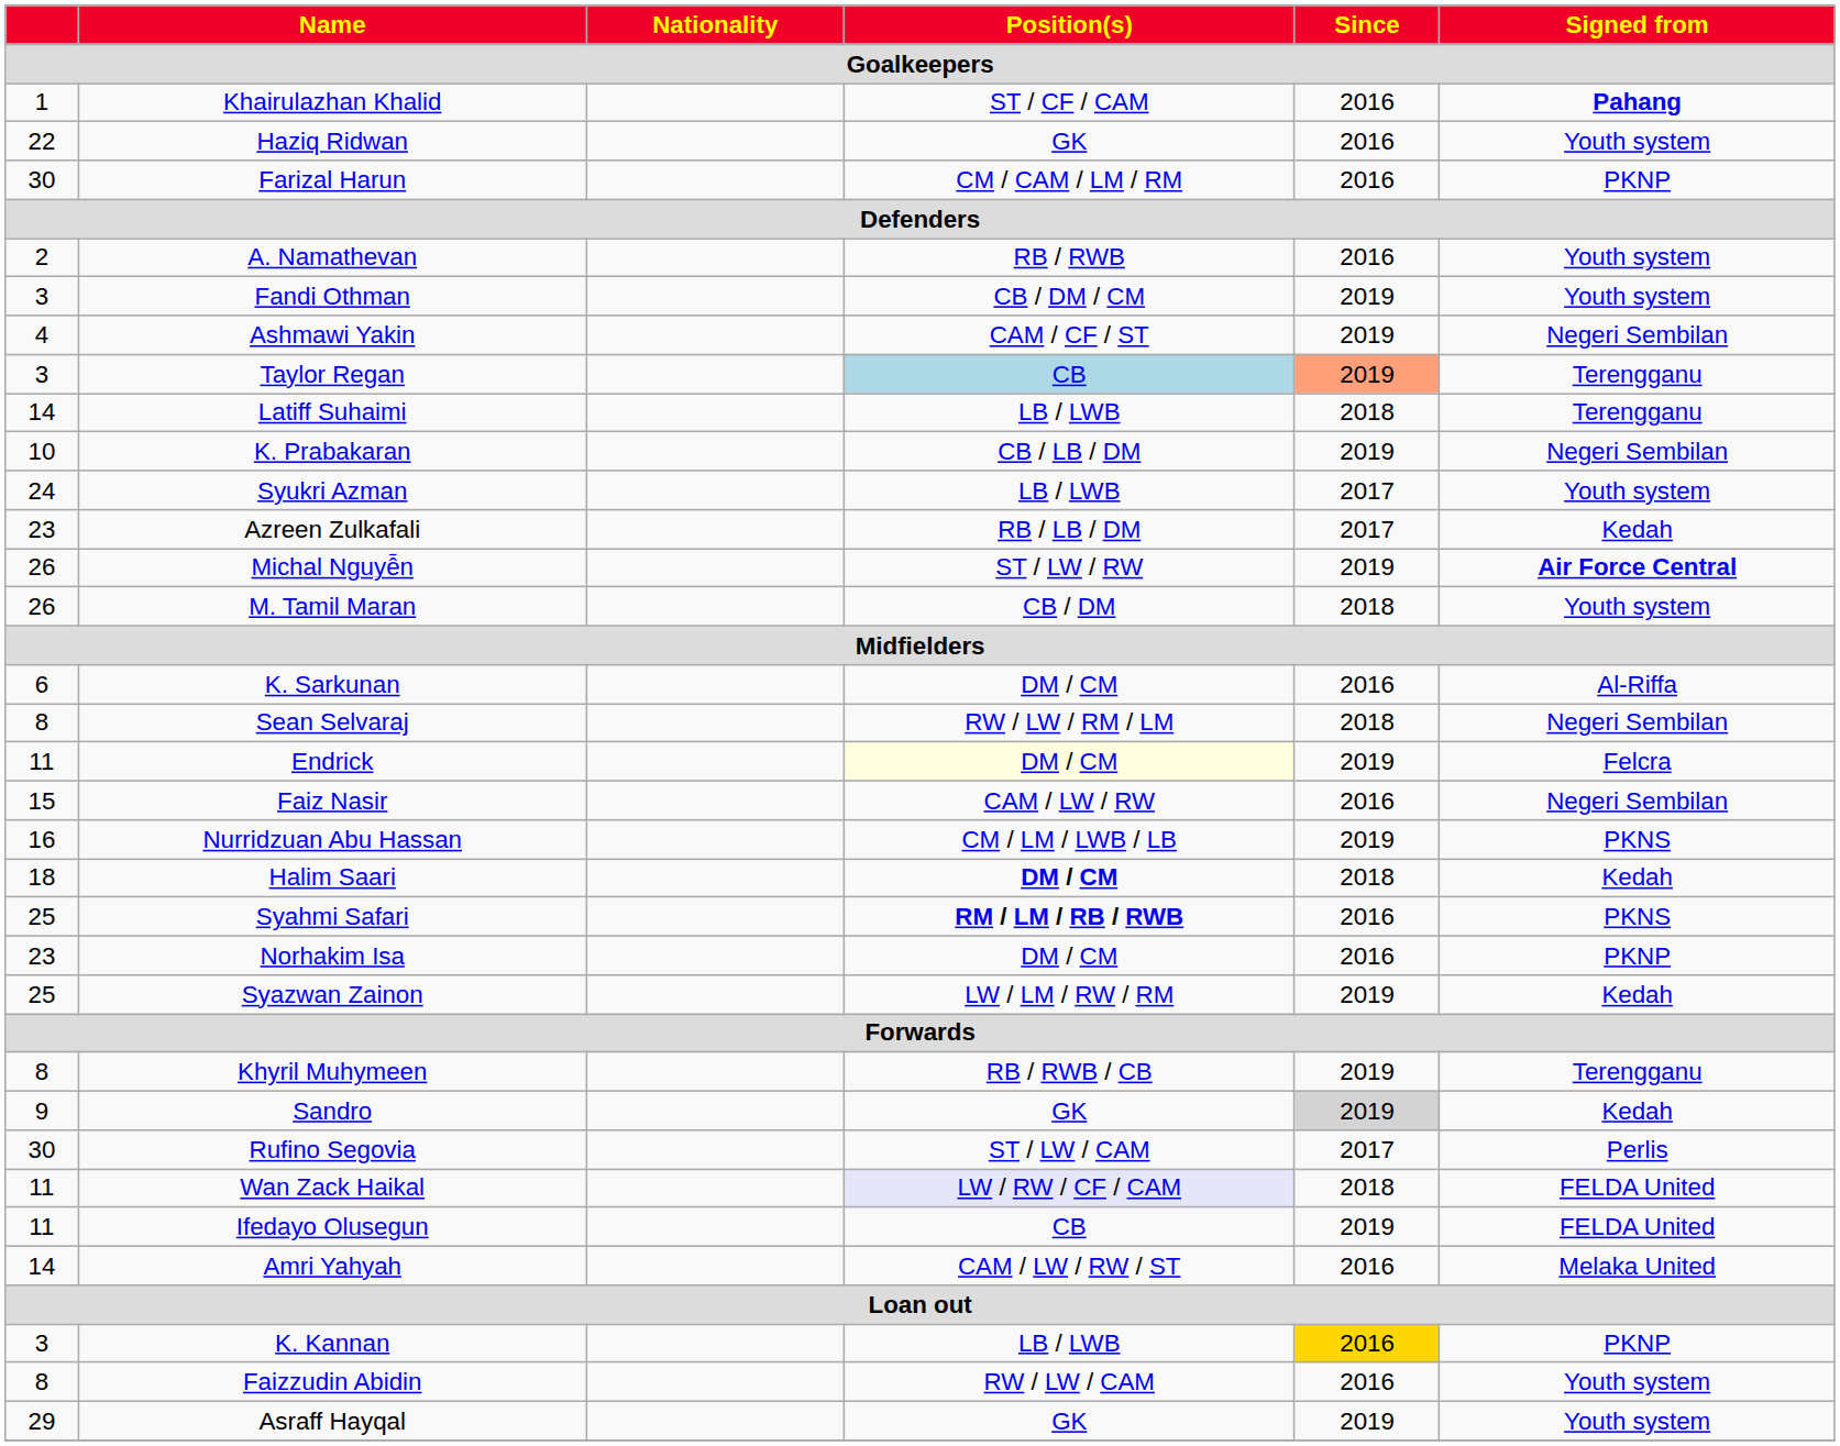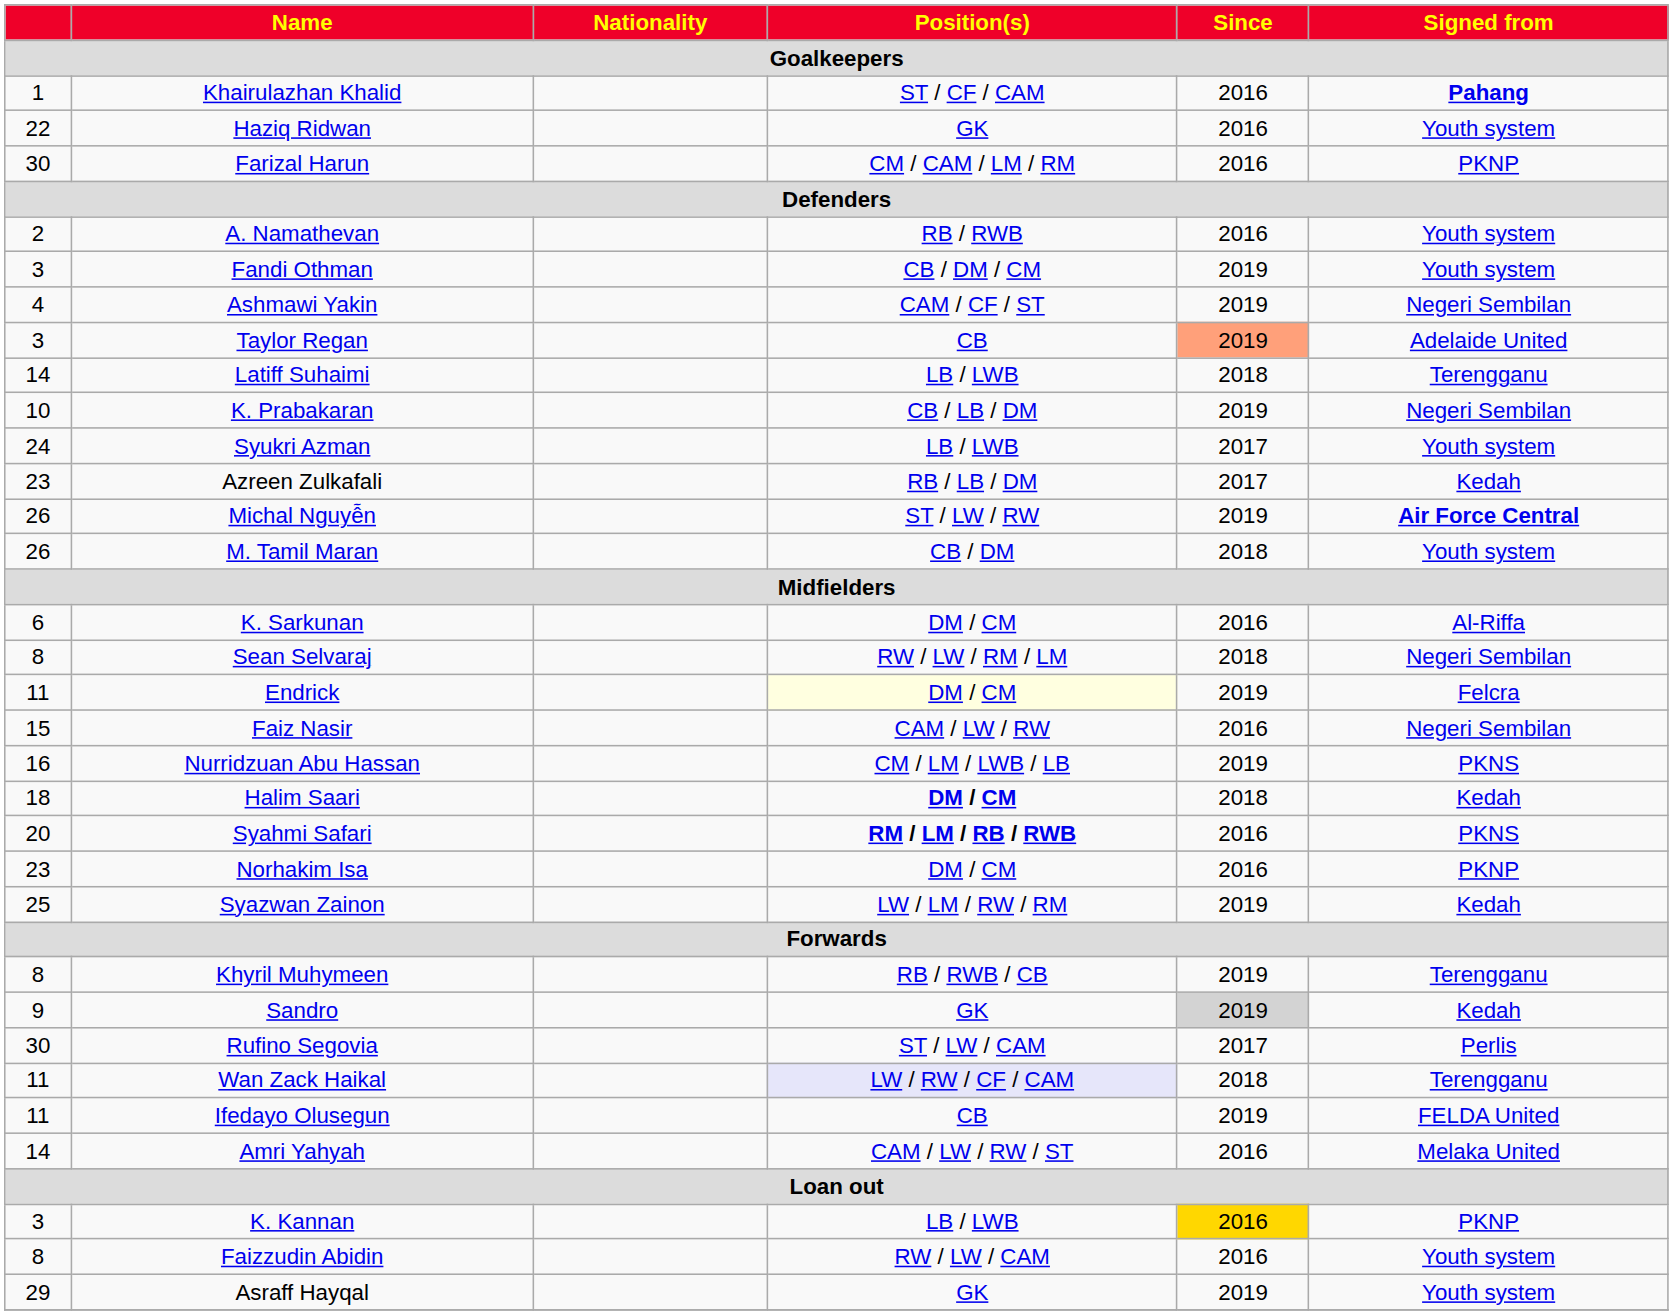Taylor Regan | Position(s): lightblue background -> no background
Taylor Regan | Signed from: Terengganu -> Adelaide United
Syahmi Safari | column 1: 25 -> 20
Wan Zack Haikal | Signed from: FELDA United -> Terengganu
